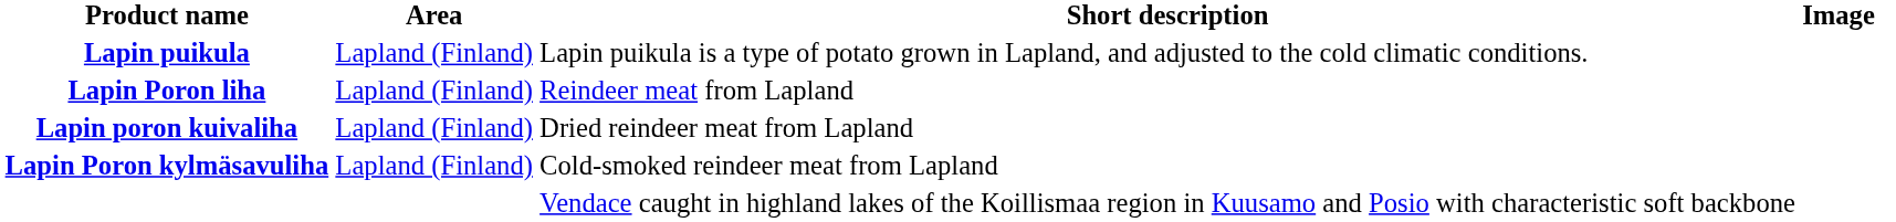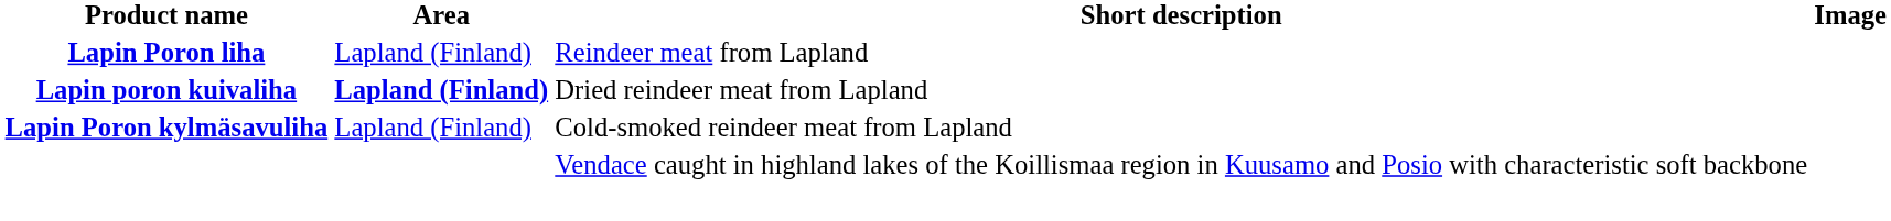- row: Lapin puikula | Lapland (Finland) | Lapin puikula is a type of potato grown in Lapland, and adjusted to the cold climatic conditions.
Lapin poron kuivaliha | Area: normal -> bold
